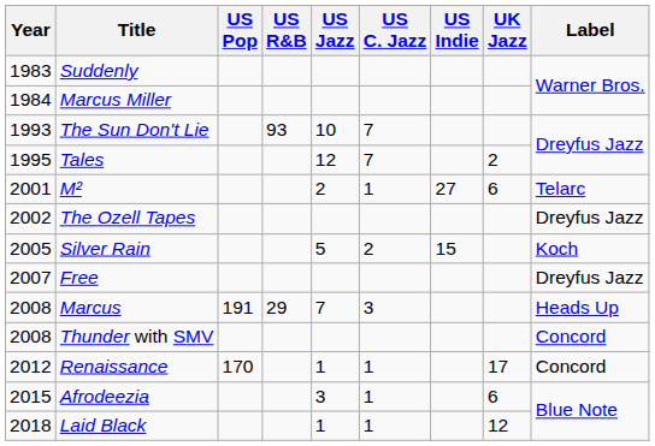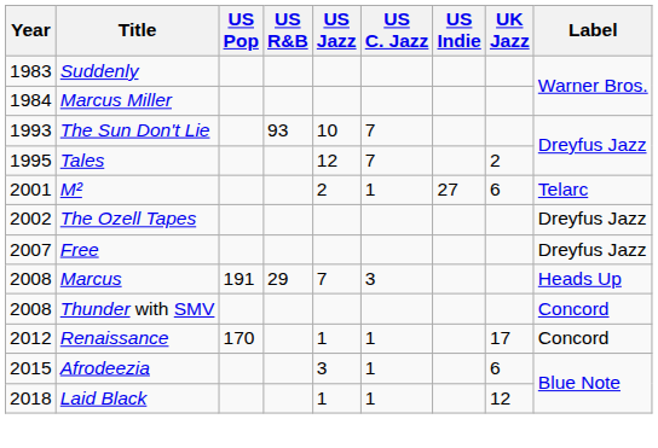- row: 2005 | Silver Rain | 5 | 2 | 15 | Koch
